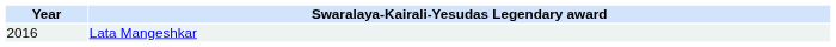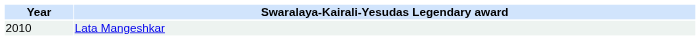Lata Mangeshkar | Year: 2016 -> 2010
